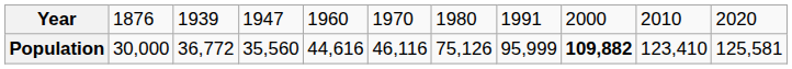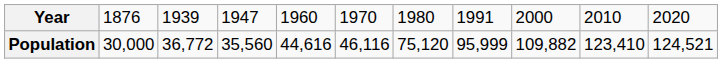Population | column 7: 75,126 -> 75,120
Population | column 9: bold -> normal
Population | column 11: 125,581 -> 124,521
